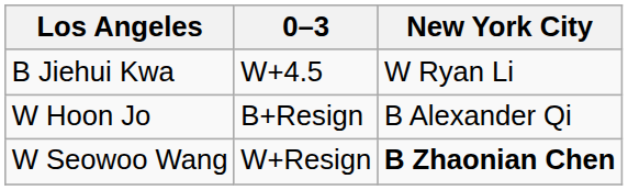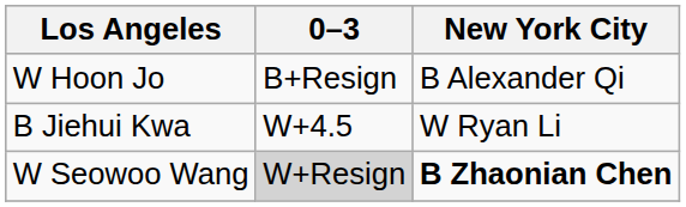rows swapped: B Jiehui Kwa <-> W Hoon Jo
W Seowoo Wang | 0–3: no background -> lightgrey background
